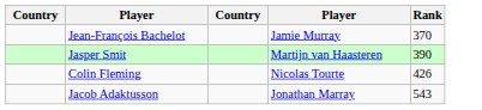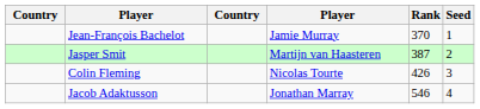+ column: Seed | 1 | 2 | 3 | 4
Jasper Smit | Rank: 390 -> 387
Jacob Adaktusson | Rank: 543 -> 546
